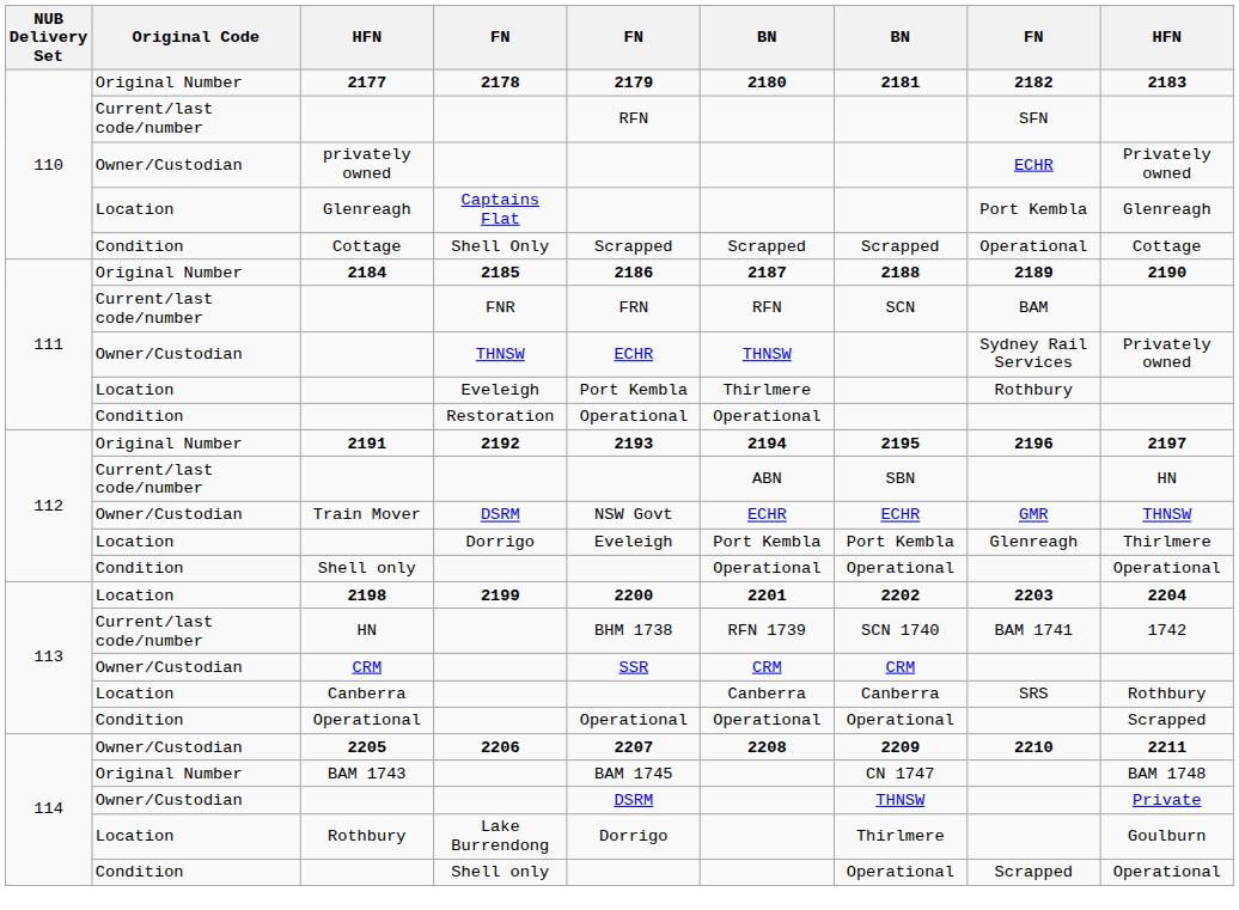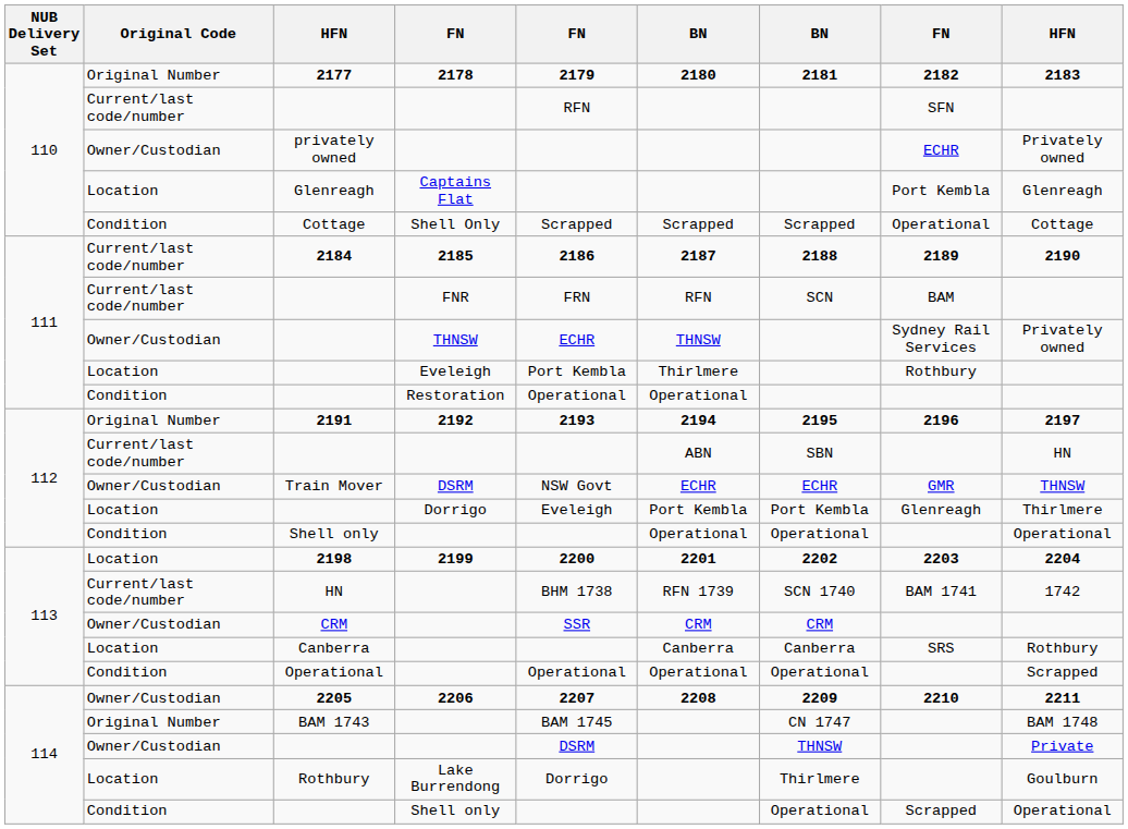2184 | Original Code: Original Number -> Current/last code/number
